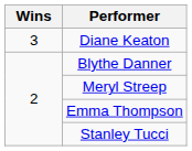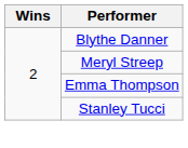- row: 3 | Diane Keaton
